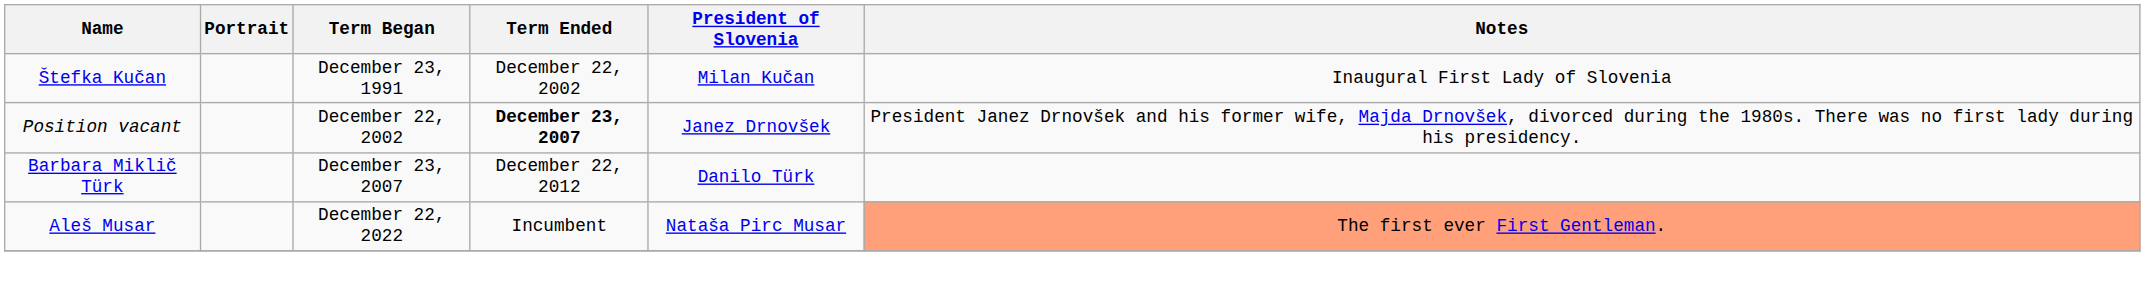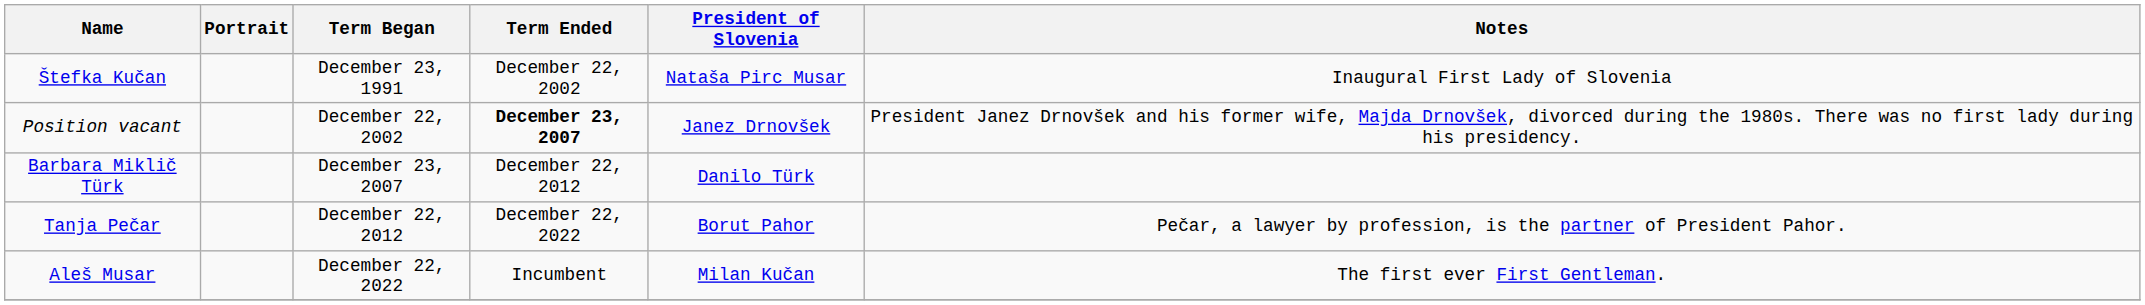Štefka Kučan | President of Slovenia: Milan Kučan -> Nataša Pirc Musar
+ row: Tanja Pečar | December 22, 2012 | December 22, 2022 | Borut Pahor | Pečar, a lawyer by profession, is the partner of President Pahor.
Aleš Musar | President of Slovenia: Nataša Pirc Musar -> Milan Kučan
Aleš Musar | Notes: lightsalmon background -> no background
